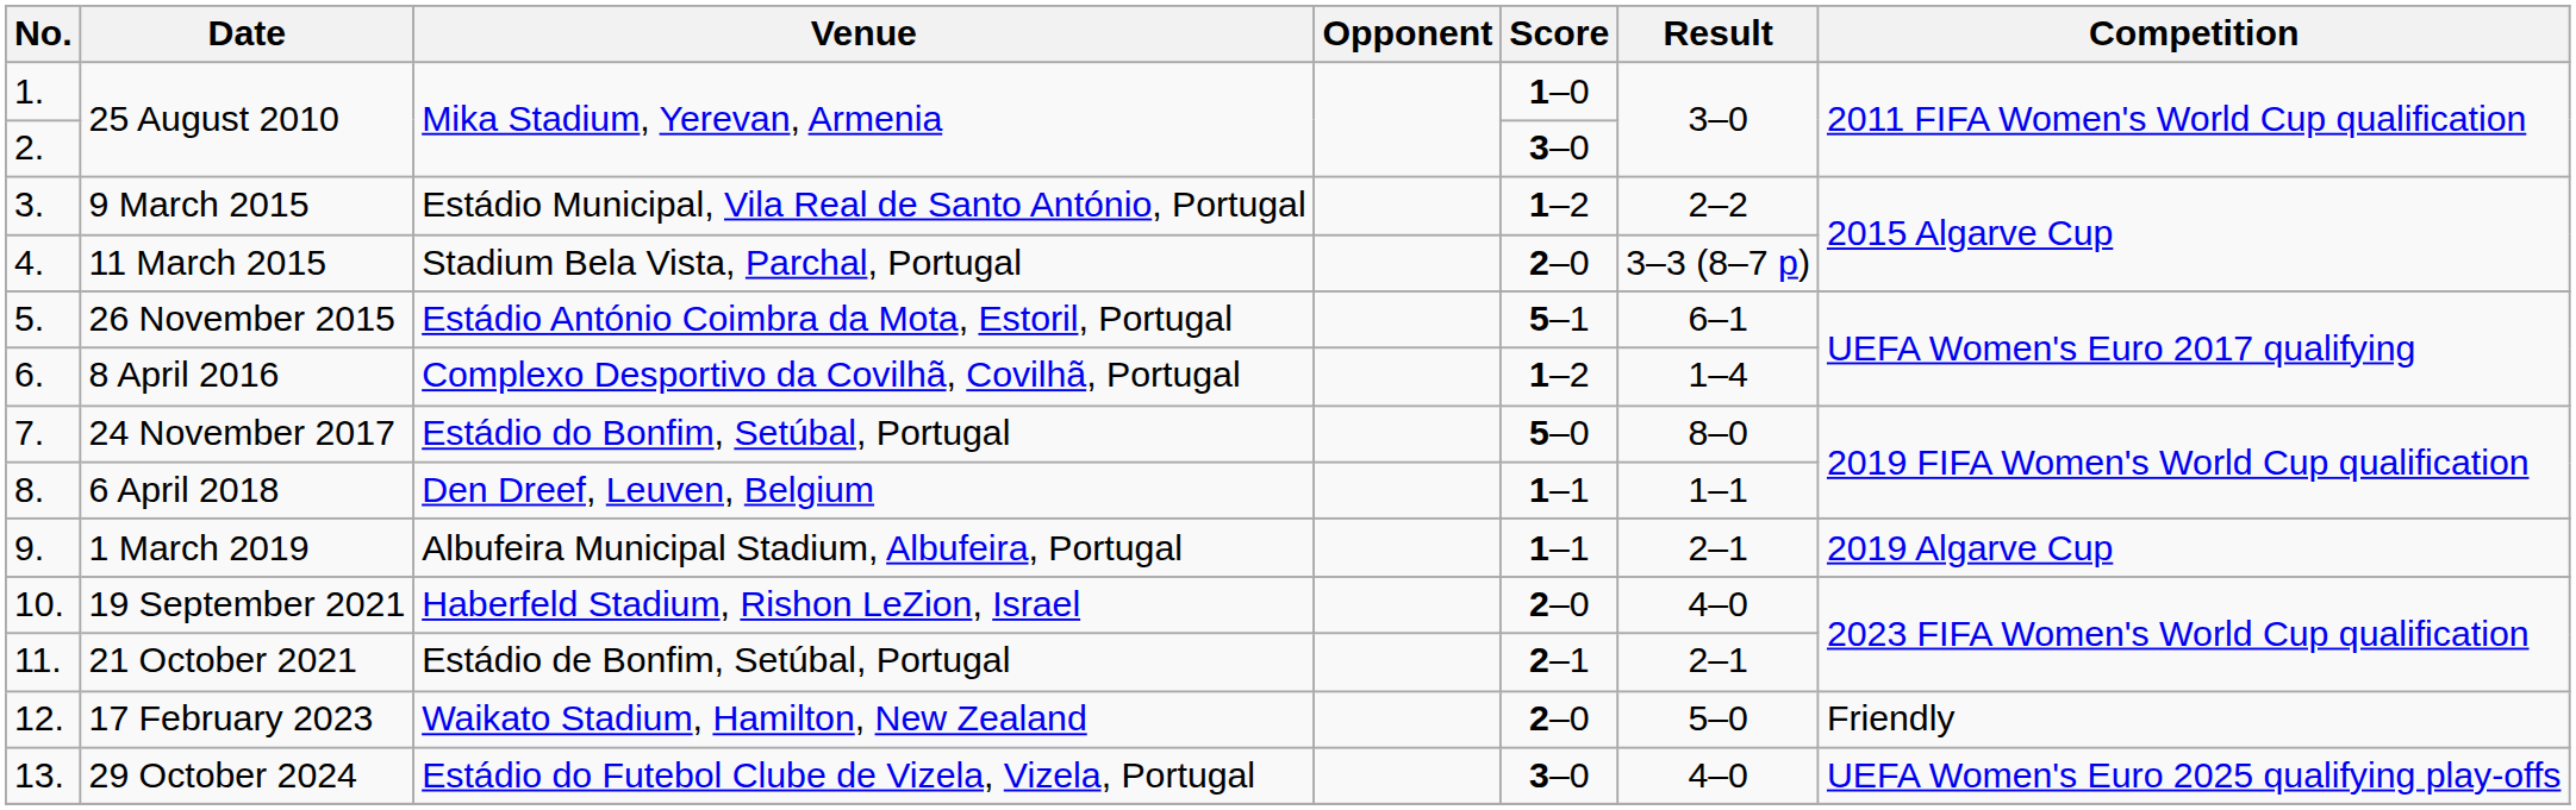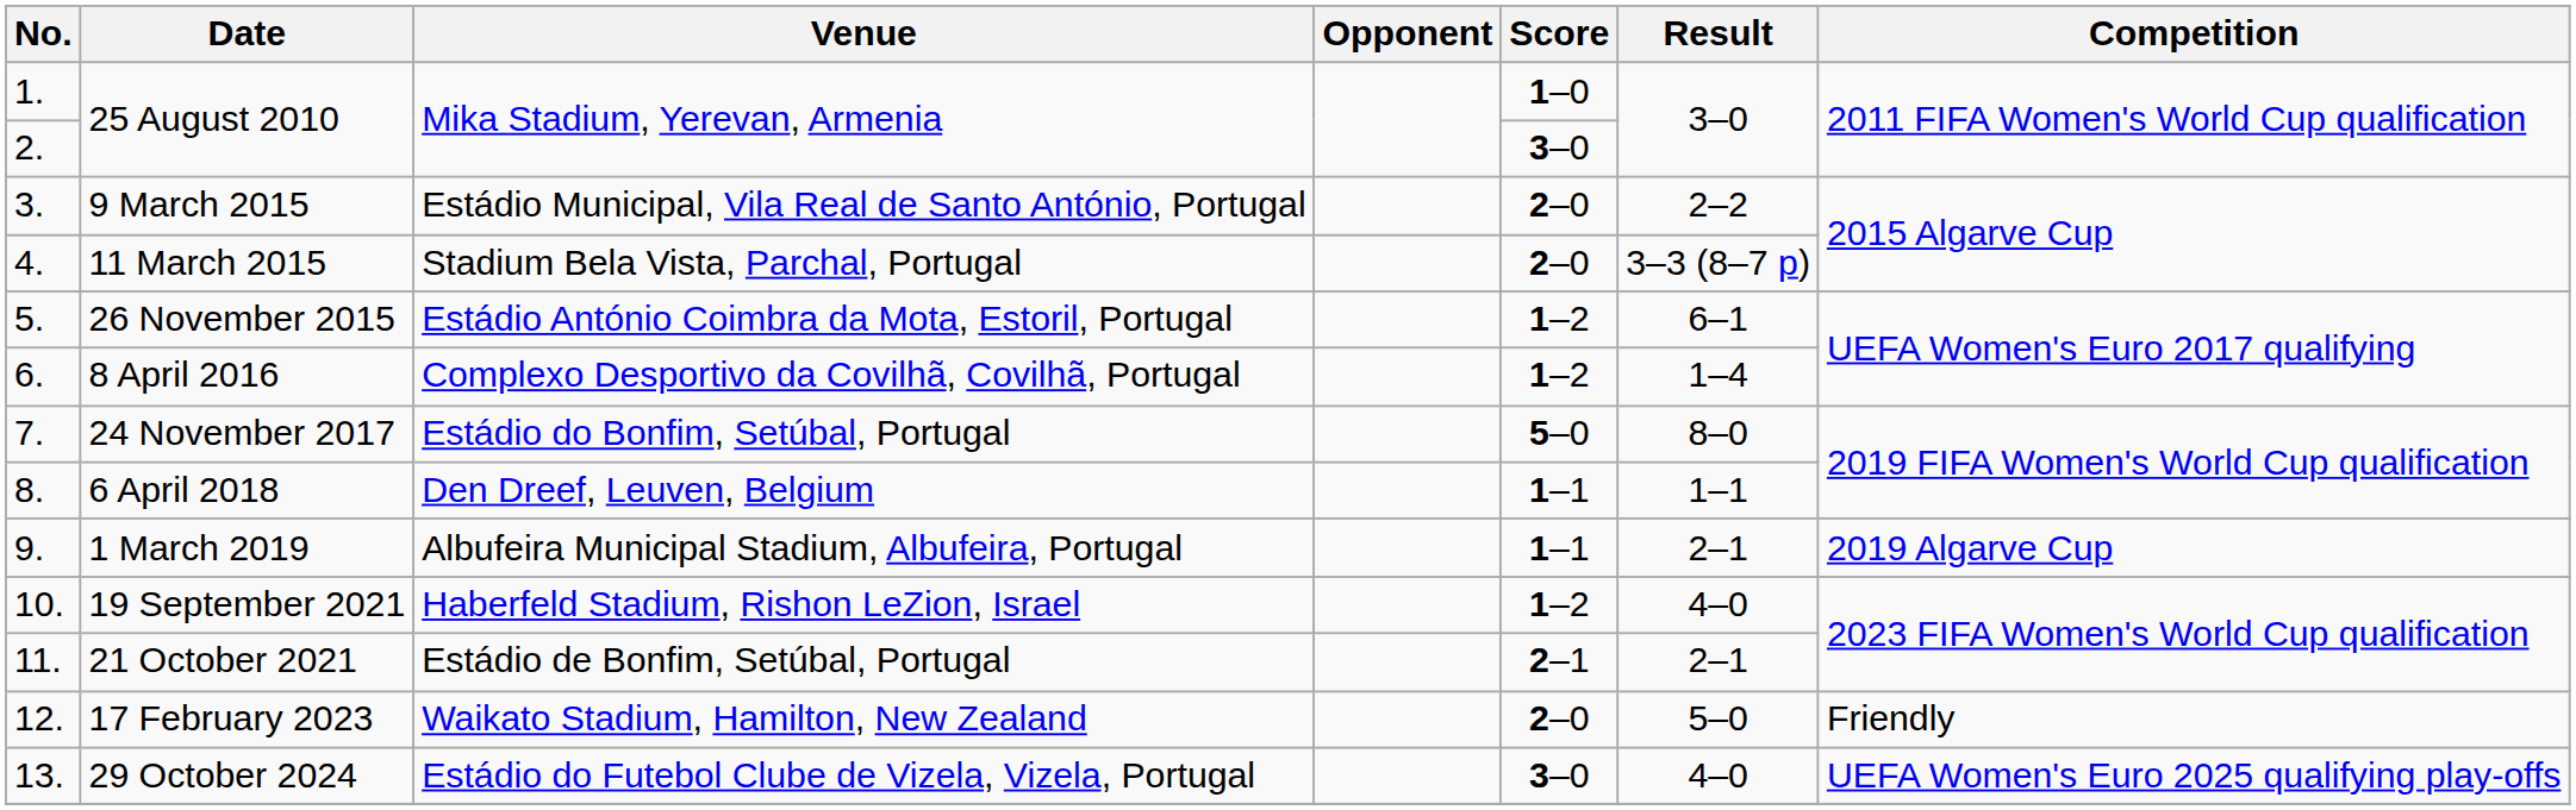9 March 2015 | Score: 1–2 -> 2–0
26 November 2015 | Score: 5–1 -> 1–2
19 September 2021 | Score: 2–0 -> 1–2
